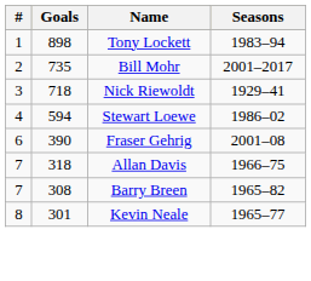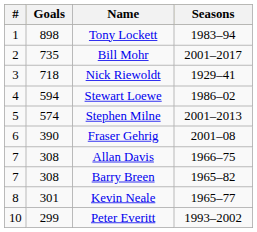+ row: 5 | 574 | Stephen Milne | 2001–2013
Allan Davis | Goals: 318 -> 308
+ row: 10 | 299 | Peter Everitt | 1993–2002
